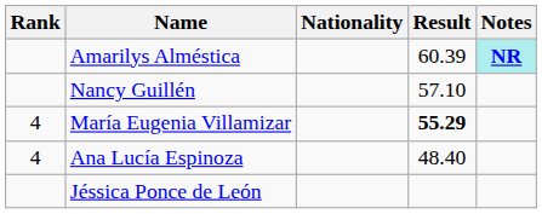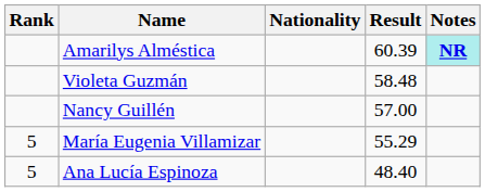+ row: Violeta Guzmán | 58.48
Nancy Guillén | Result: 57.10 -> 57.00
María Eugenia Villamizar | Rank: 4 -> 5
María Eugenia Villamizar | Result: bold -> normal
Ana Lucía Espinoza | Rank: 4 -> 5
- row: Jéssica Ponce de León
